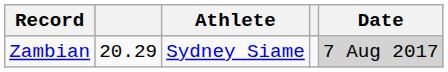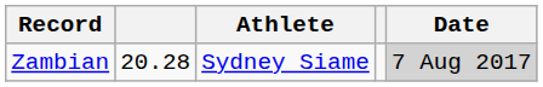Zambian | column 2: 20.29 -> 20.28
